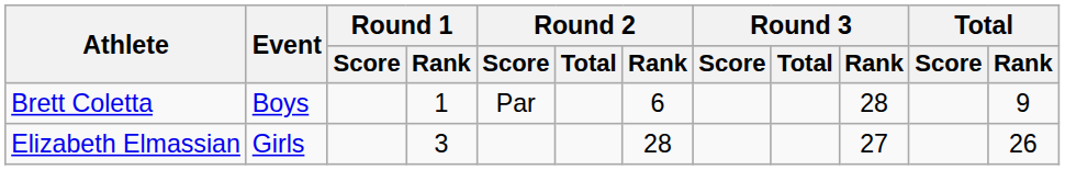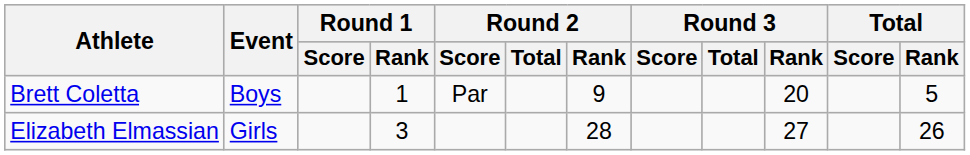Brett Coletta | Round 2 / Rank: 6 -> 9
Brett Coletta | Round 3 / Rank: 28 -> 20
Brett Coletta | Total / Rank: 9 -> 5
